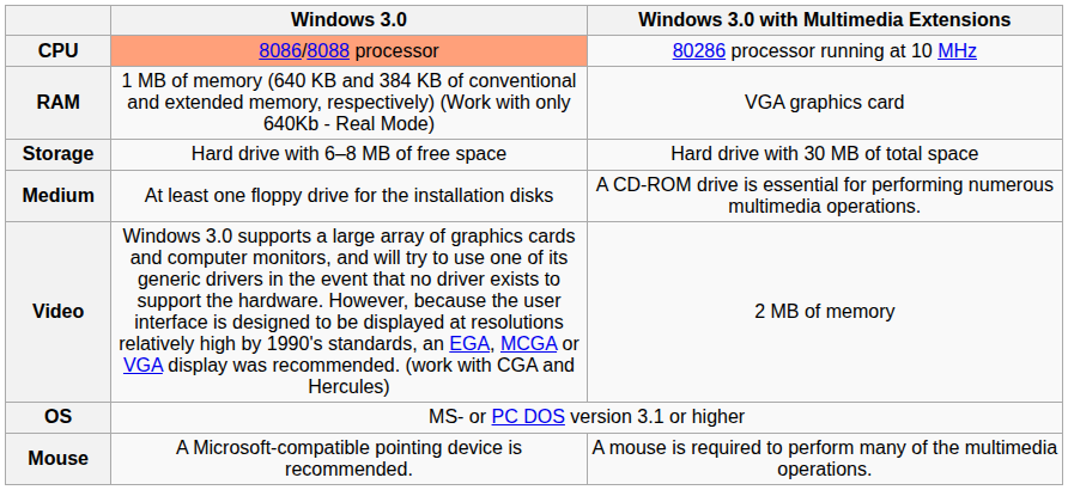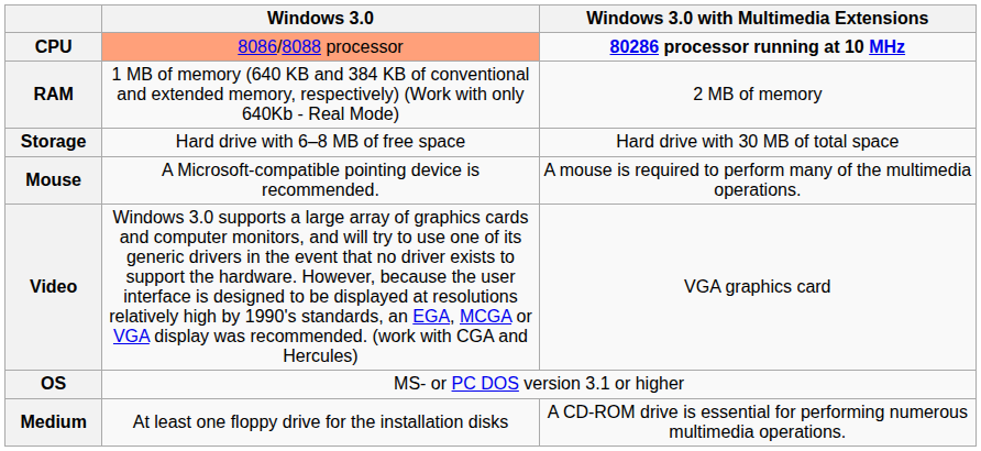CPU | Windows 3.0 with Multimedia Extensions: normal -> bold
RAM | Windows 3.0 with Multimedia Extensions: VGA graphics card -> 2 MB of memory
rows swapped: Medium <-> Mouse
Video | Windows 3.0 with Multimedia Extensions: 2 MB of memory -> VGA graphics card
